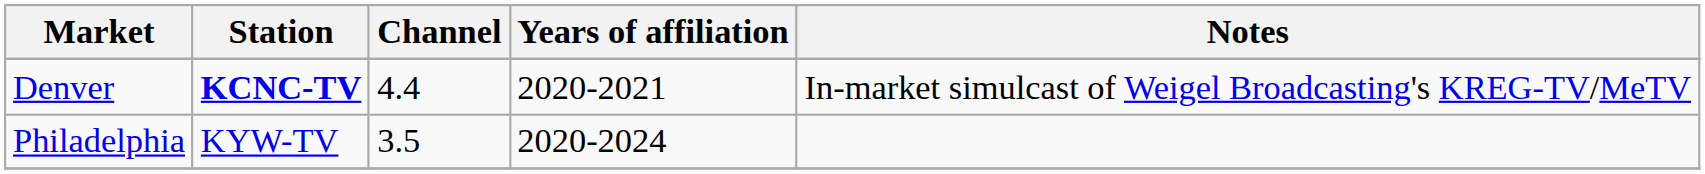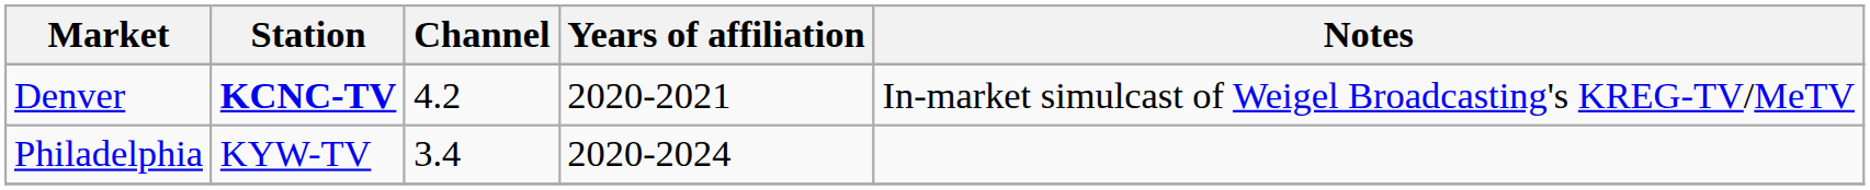Denver | Channel: 4.4 -> 4.2
Philadelphia | Channel: 3.5 -> 3.4
